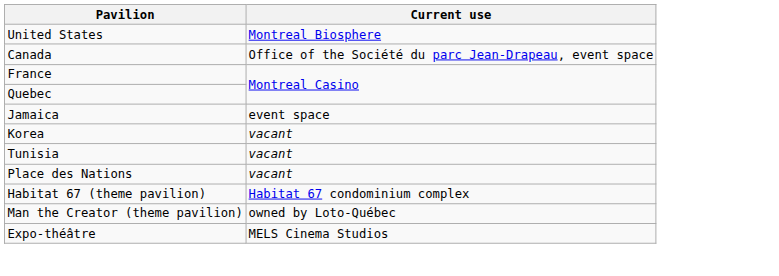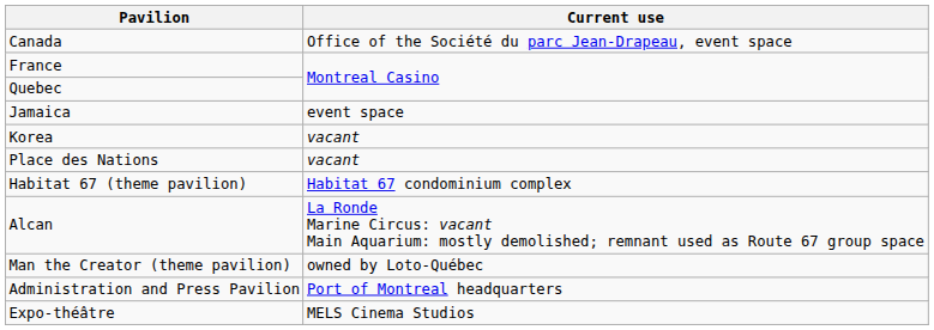- row: United States | Montreal Biosphere
- row: Tunisia | vacant
+ row: Alcan | La Ronde Marine Circus: vacant Main Aquarium: mostly demolished; remnant used as Route 67 group space
+ row: Administration and Press Pavilion | Port of Montreal headquarters
